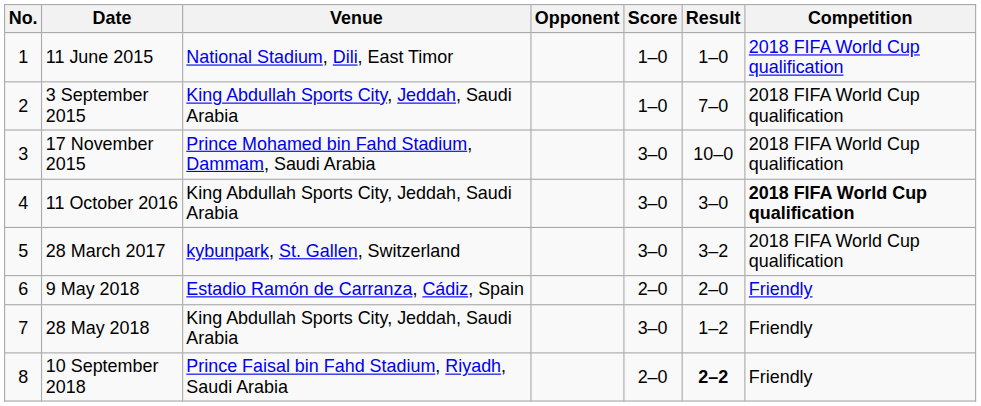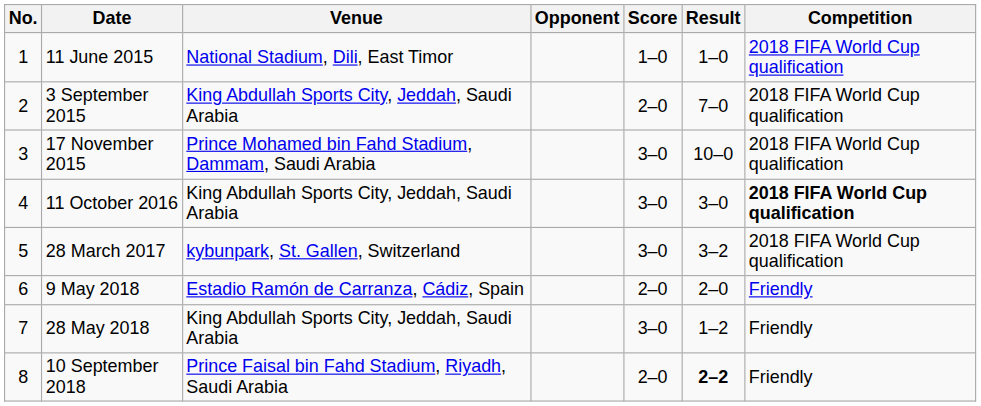3 September 2015 | Score: 1–0 -> 2–0
